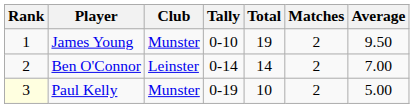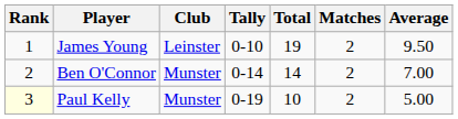James Young | Club: Munster -> Leinster
Ben O'Connor | Club: Leinster -> Munster
